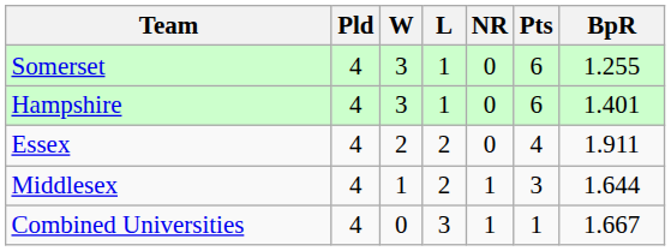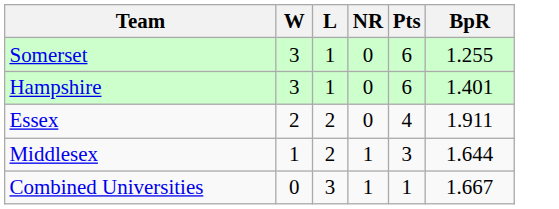- column: Pld | 4 | 4 | 4 | 4 | 4
